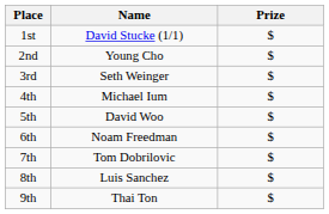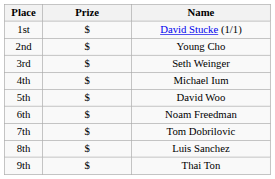columns swapped: Name <-> Prize
